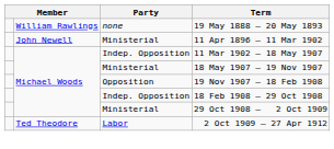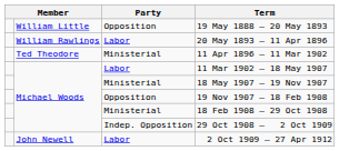19 May 1888 – 20 May 1893 | column 2: William Rawlings -> William Little
19 May 1888 – 20 May 1893 | Party: none -> Opposition
+ row: William Rawlings | Labor | 20 May 1893 – 11 Apr 1896
11 Apr 1896 – 11 Mar 1902 | column 2: John Newell -> Ted Theodore
11 Mar 1902 – 18 May 1907 | Party: Indep. Opposition -> Labor
18 Feb 1908 – 29 Oct 1908 | Party: Indep. Opposition -> Ministerial
29 Oct 1908 – 2 Oct 1909 | Party: Ministerial -> Indep. Opposition
2 Oct 1909 – 27 Apr 1912 | column 2: Ted Theodore -> John Newell
